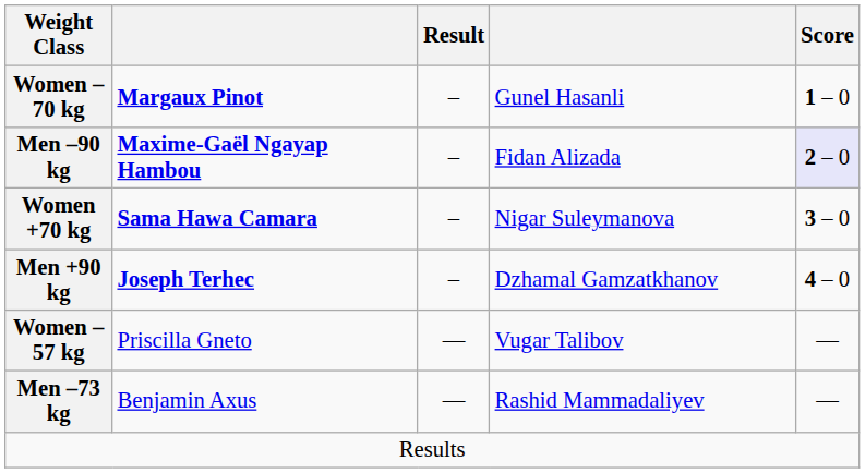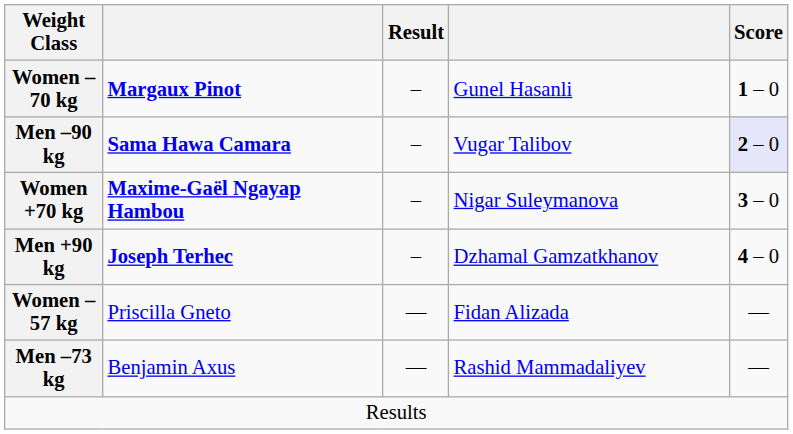Men –90 kg | column 2: Maxime-Gaël Ngayap Hambou -> Sama Hawa Camara
Men –90 kg | column 4: Fidan Alizada -> Vugar Talibov
Women +70 kg | column 2: Sama Hawa Camara -> Maxime-Gaël Ngayap Hambou
Women –57 kg | column 4: Vugar Talibov -> Fidan Alizada
